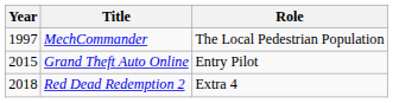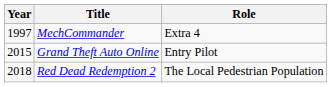MechCommander | Role: The Local Pedestrian Population -> Extra 4
Red Dead Redemption 2 | Role: Extra 4 -> The Local Pedestrian Population
